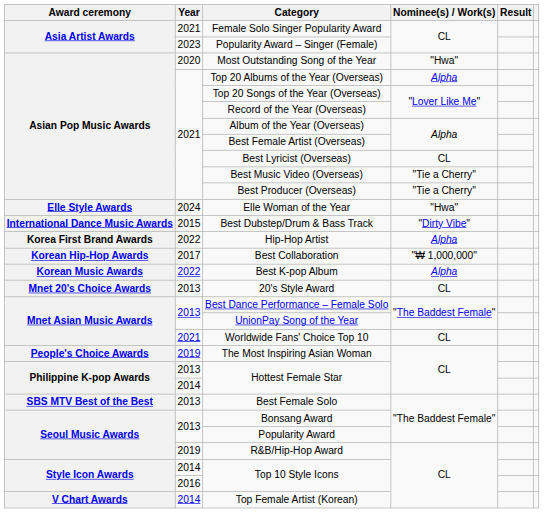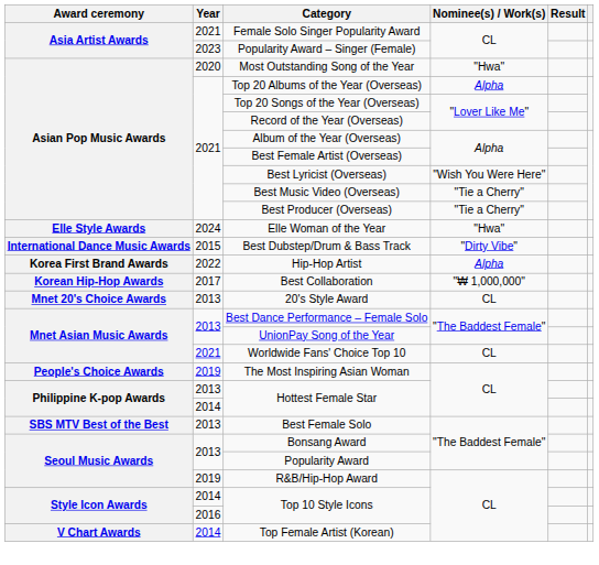Best Lyricist (Overseas) | Nominee(s) / Work(s): CL -> "Wish You Were Here"
- row: Korean Music Awards | 2022 | Best K-pop Album | Alpha
